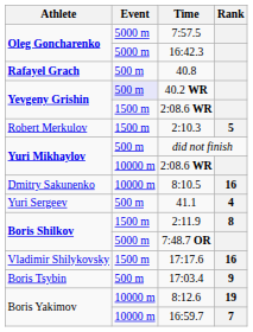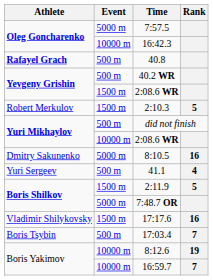16:42.3 | Event: 5000 m -> 10000 m
40.2 WR | Event: lavender background -> no background
8:10.5 | Event: 10000 m -> 5000 m
2:11.9 | Rank: 8 -> 5
17:03.4 | Rank: 9 -> 7
